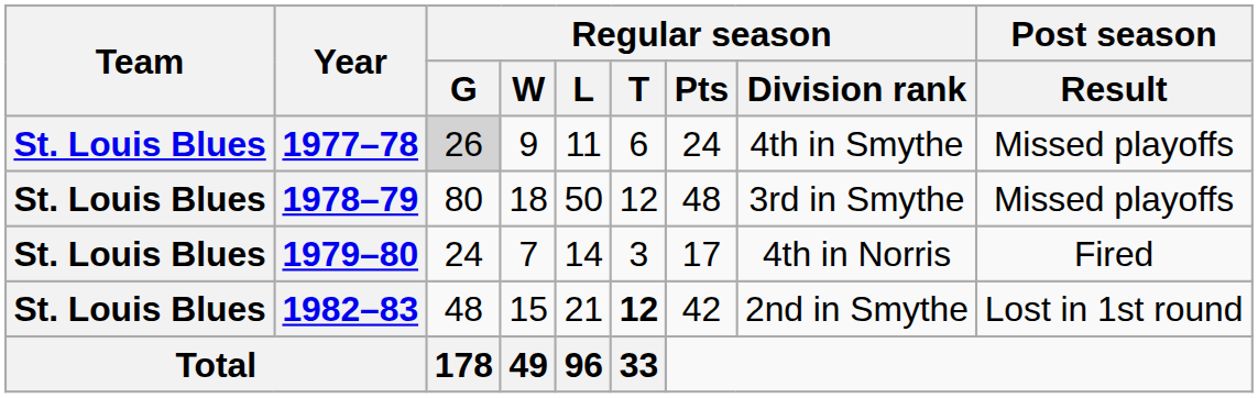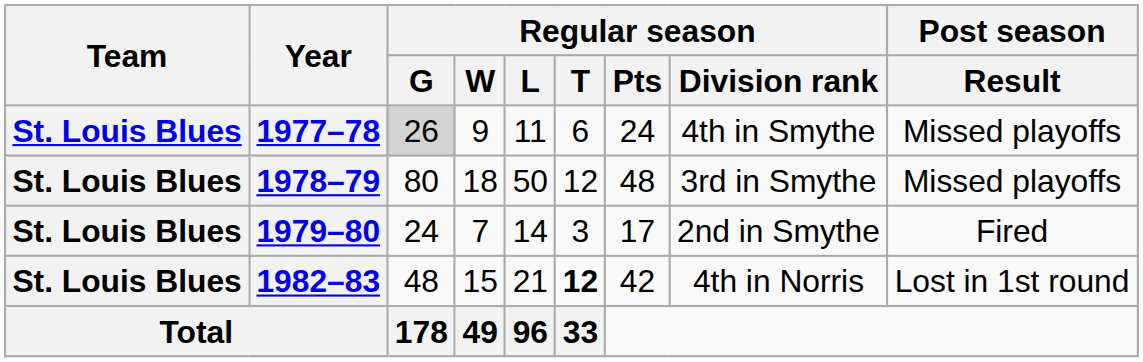1979–80 | Regular season / Division rank: 4th in Norris -> 2nd in Smythe
1982–83 | Regular season / Division rank: 2nd in Smythe -> 4th in Norris
